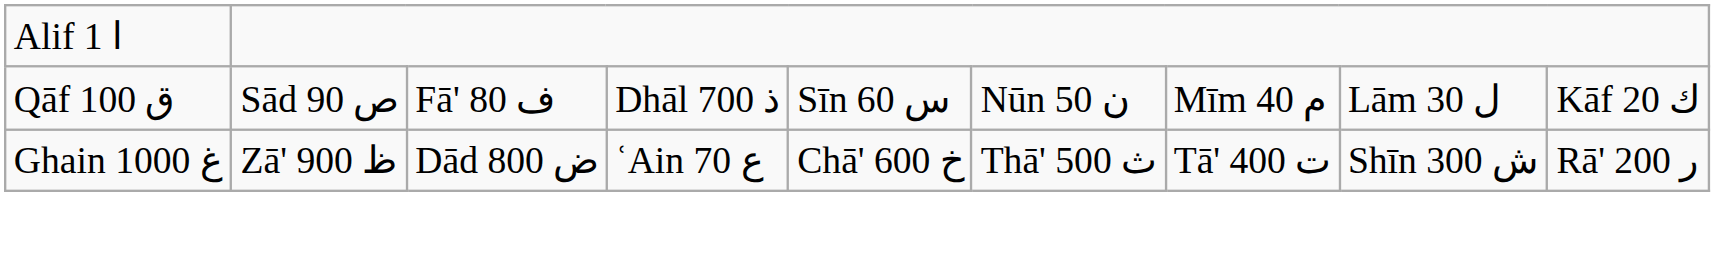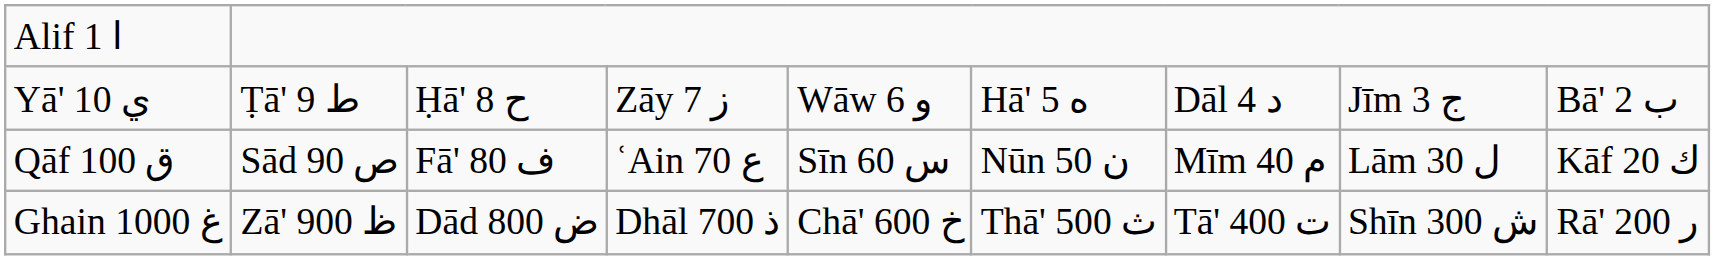+ row: Yā' 10 ي | Ṭā' 9 ط | Ḥā' 8 ح | Zāy 7 ز | Wāw 6 و | Hā' 5 ه | Dāl 4 د | Jīm 3 ج | Bā' 2 ب
Qāf 100 ق | column 4: Dhāl 700 ذ -> ʿAin 70 ع
Ghain 1000 غ | column 4: ʿAin 70 ع -> Dhāl 700 ذ
